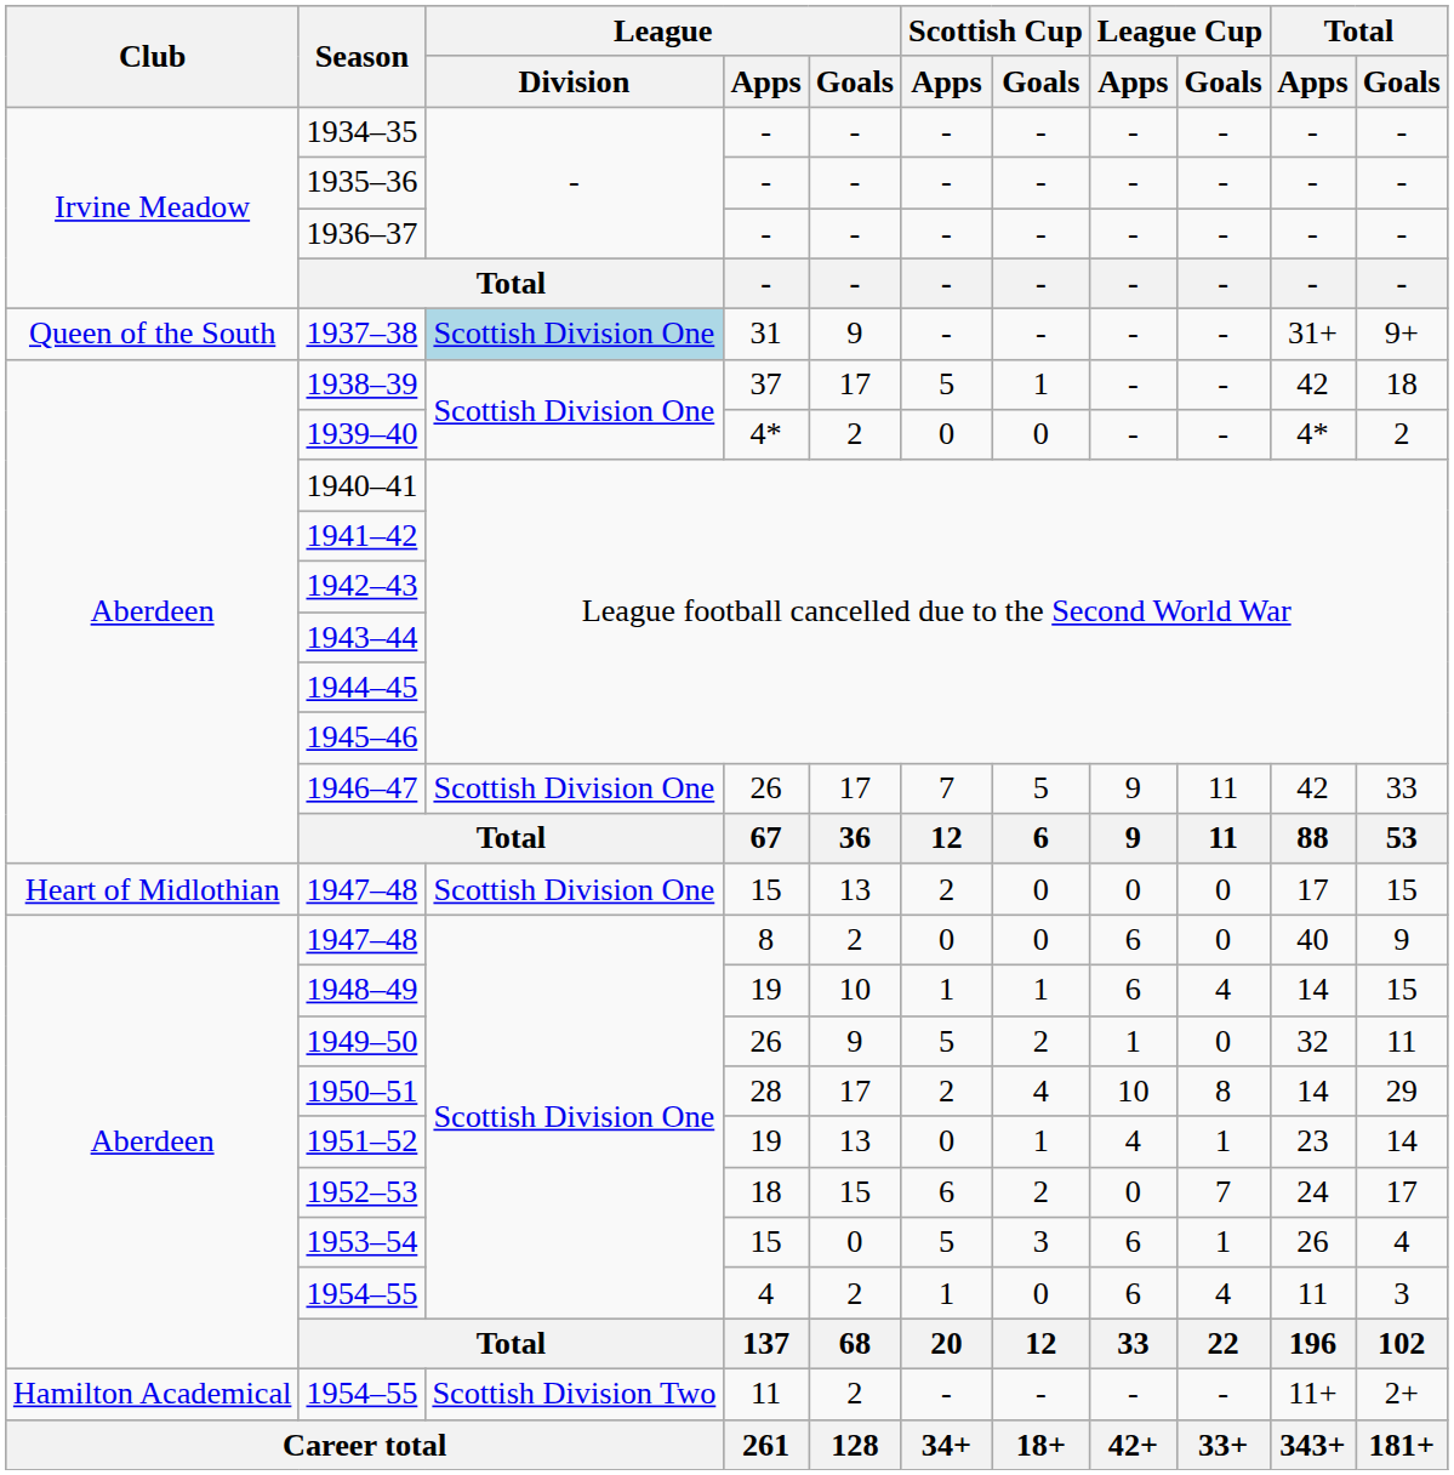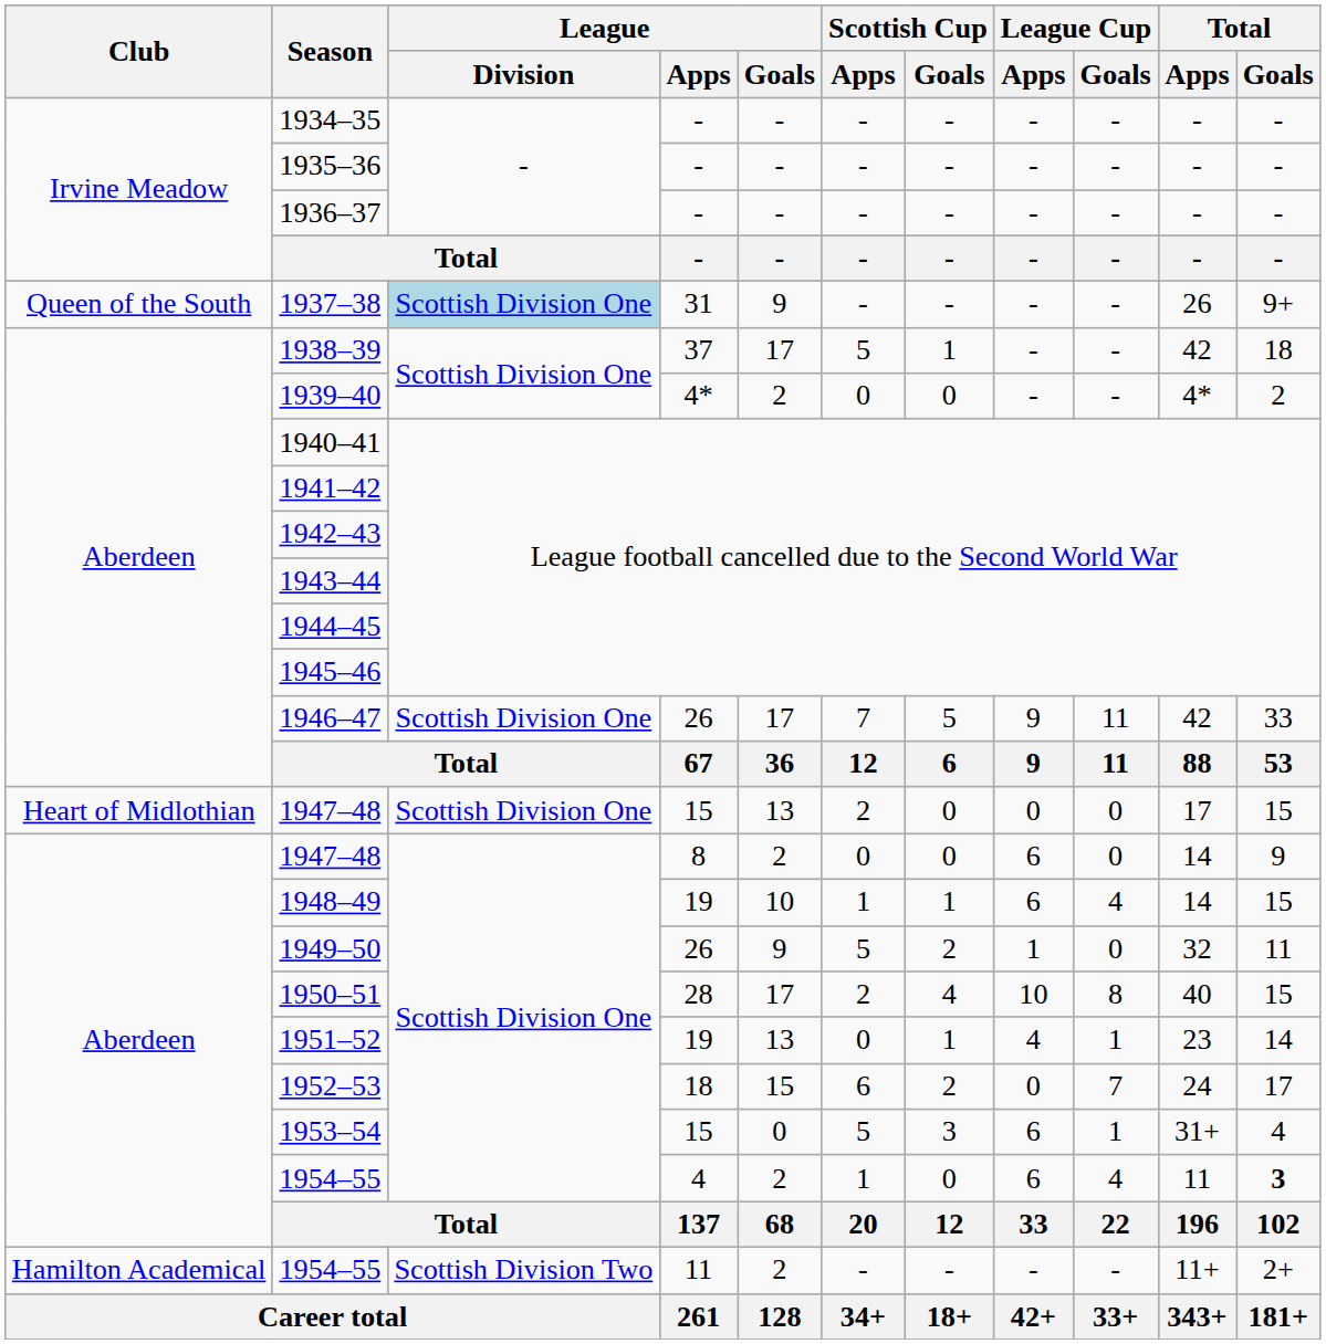1937–38 | Total / Apps: 31+ -> 26
1947–48 / 8 | Total / Apps: 40 -> 14
1950–51 | Total / Apps: 14 -> 40
1950–51 | Total / Goals: 29 -> 15
1953–54 | Total / Apps: 26 -> 31+
1954–55 / 4 | Total / Goals: normal -> bold
